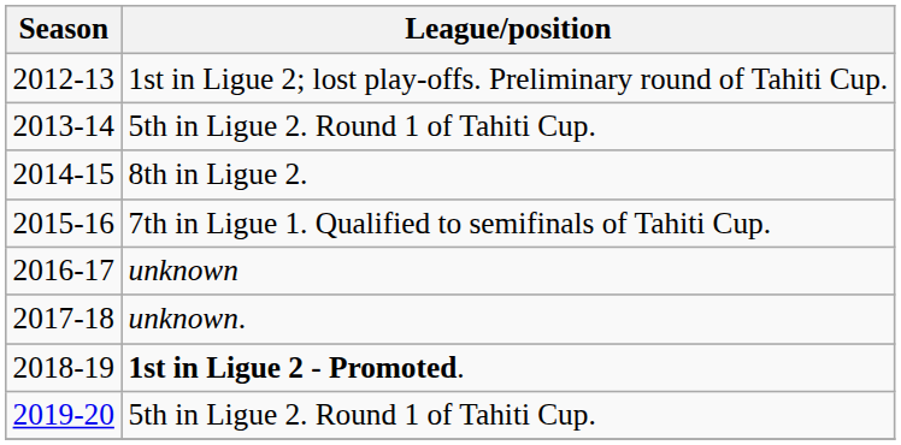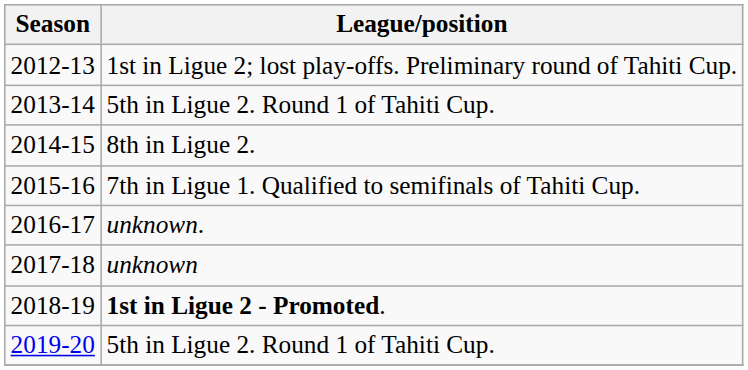2016-17 | League/position: unknown -> unknown.
2017-18 | League/position: unknown. -> unknown
